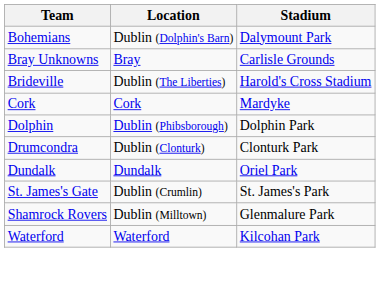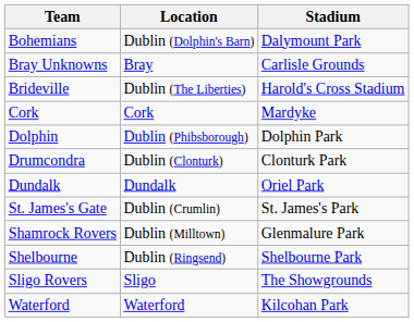+ row: Shelbourne | Dublin (Ringsend) | Shelbourne Park
+ row: Sligo Rovers | Sligo | The Showgrounds
